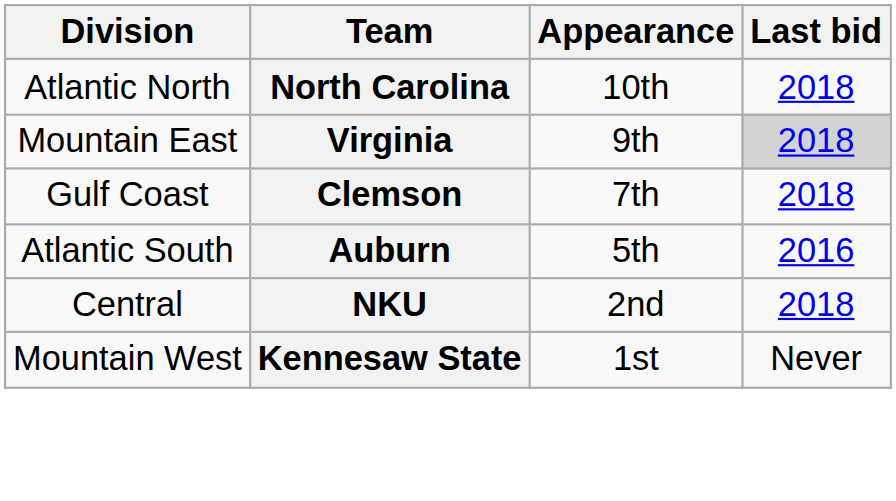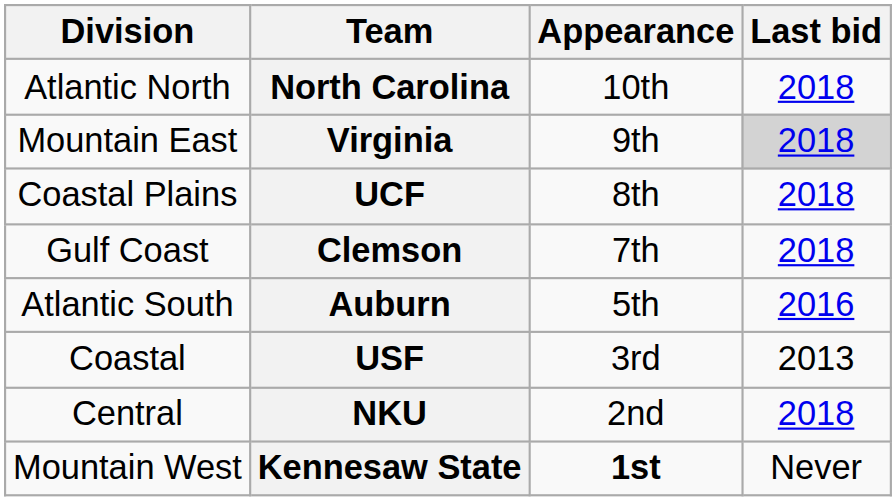+ row: Coastal Plains | UCF | 8th | 2018
+ row: Coastal | USF | 3rd | 2013
Kennesaw State | Appearance: normal -> bold
